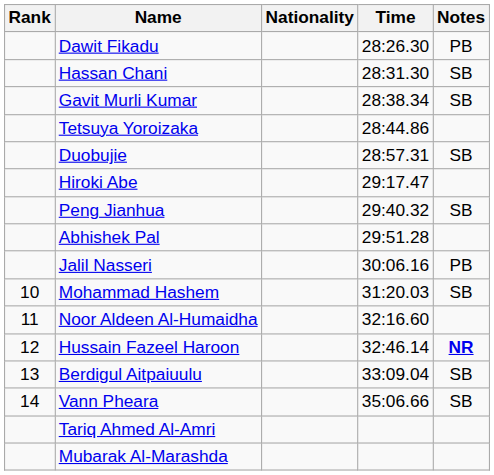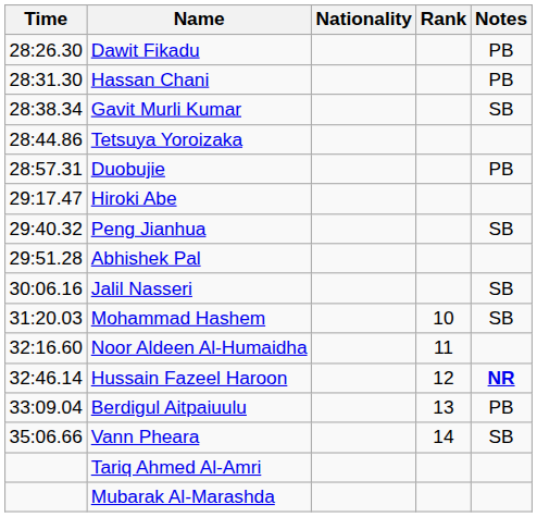columns swapped: Rank <-> Time
Hassan Chani | Notes: SB -> PB
Duobujie | Notes: SB -> PB
Jalil Nasseri | Notes: PB -> SB
Berdigul Aitpaiuulu | Notes: SB -> PB
